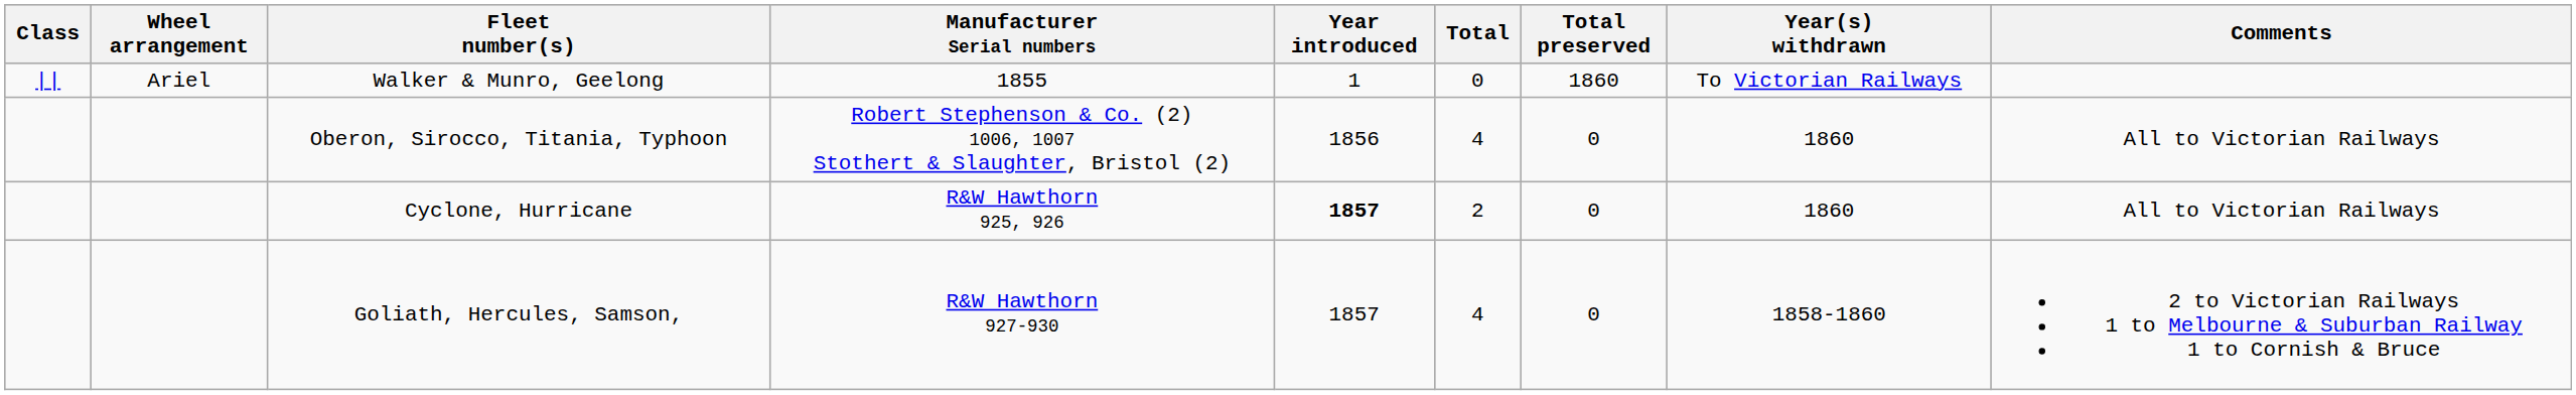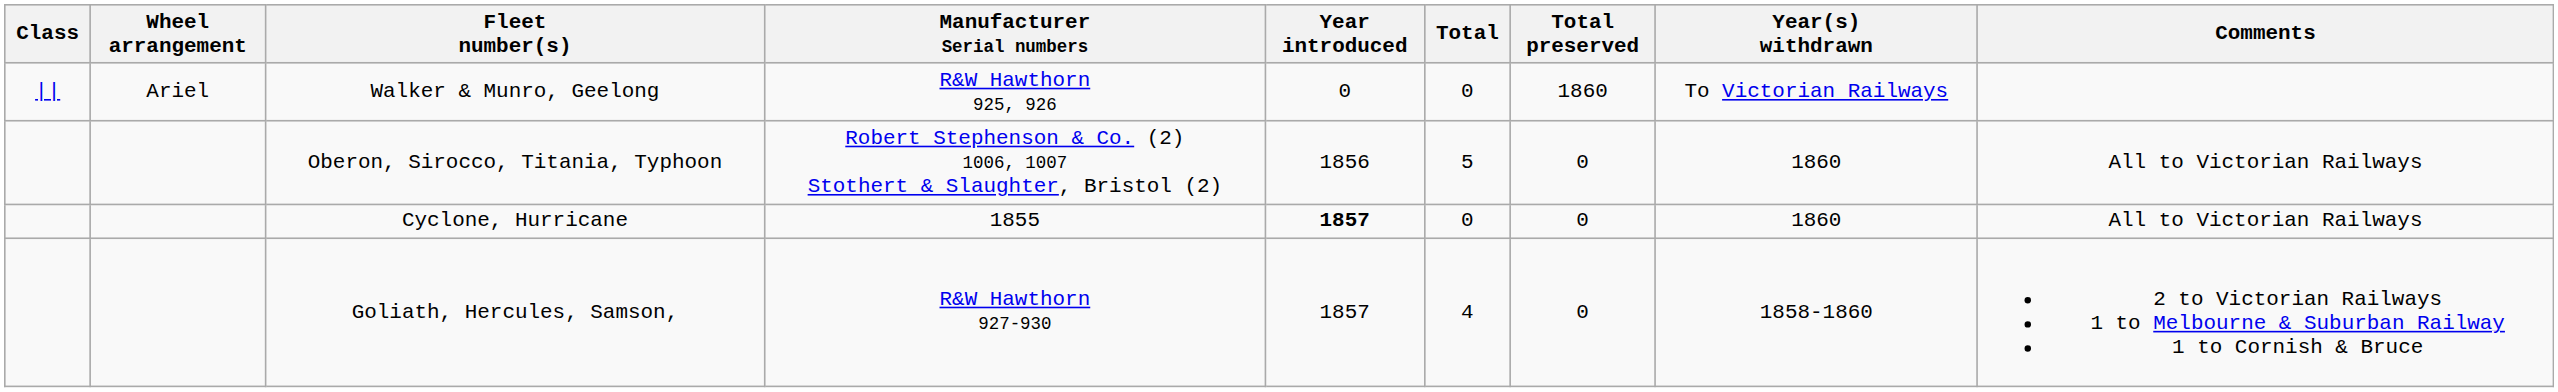Walker & Munro, Geelong | Manufacturer Serial numbers: 1855 -> R&W Hawthorn 925, 926
Walker & Munro, Geelong | Year introduced: 1 -> 0
Oberon, Sirocco, Titania, Typhoon | Total: 4 -> 5
Cyclone, Hurricane | Manufacturer Serial numbers: R&W Hawthorn 925, 926 -> 1855
Cyclone, Hurricane | Total: 2 -> 0
